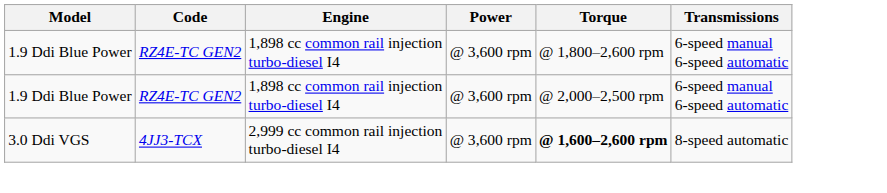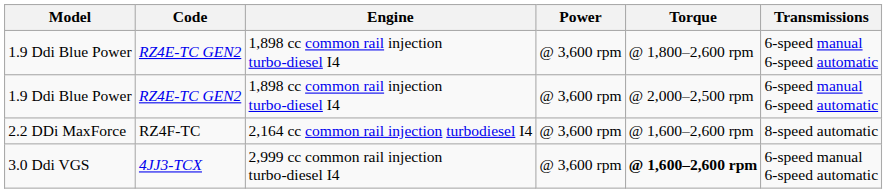+ row: 2.2 DDi MaxForce | RZ4F-TC | 2,164 cc common rail injection turbodiesel I4 | @ 3,600 rpm | @ 1,600–2,600 rpm | 8-speed automatic
3.0 Ddi VGS | Transmissions: 8-speed automatic -> 6-speed manual 6-speed automatic
